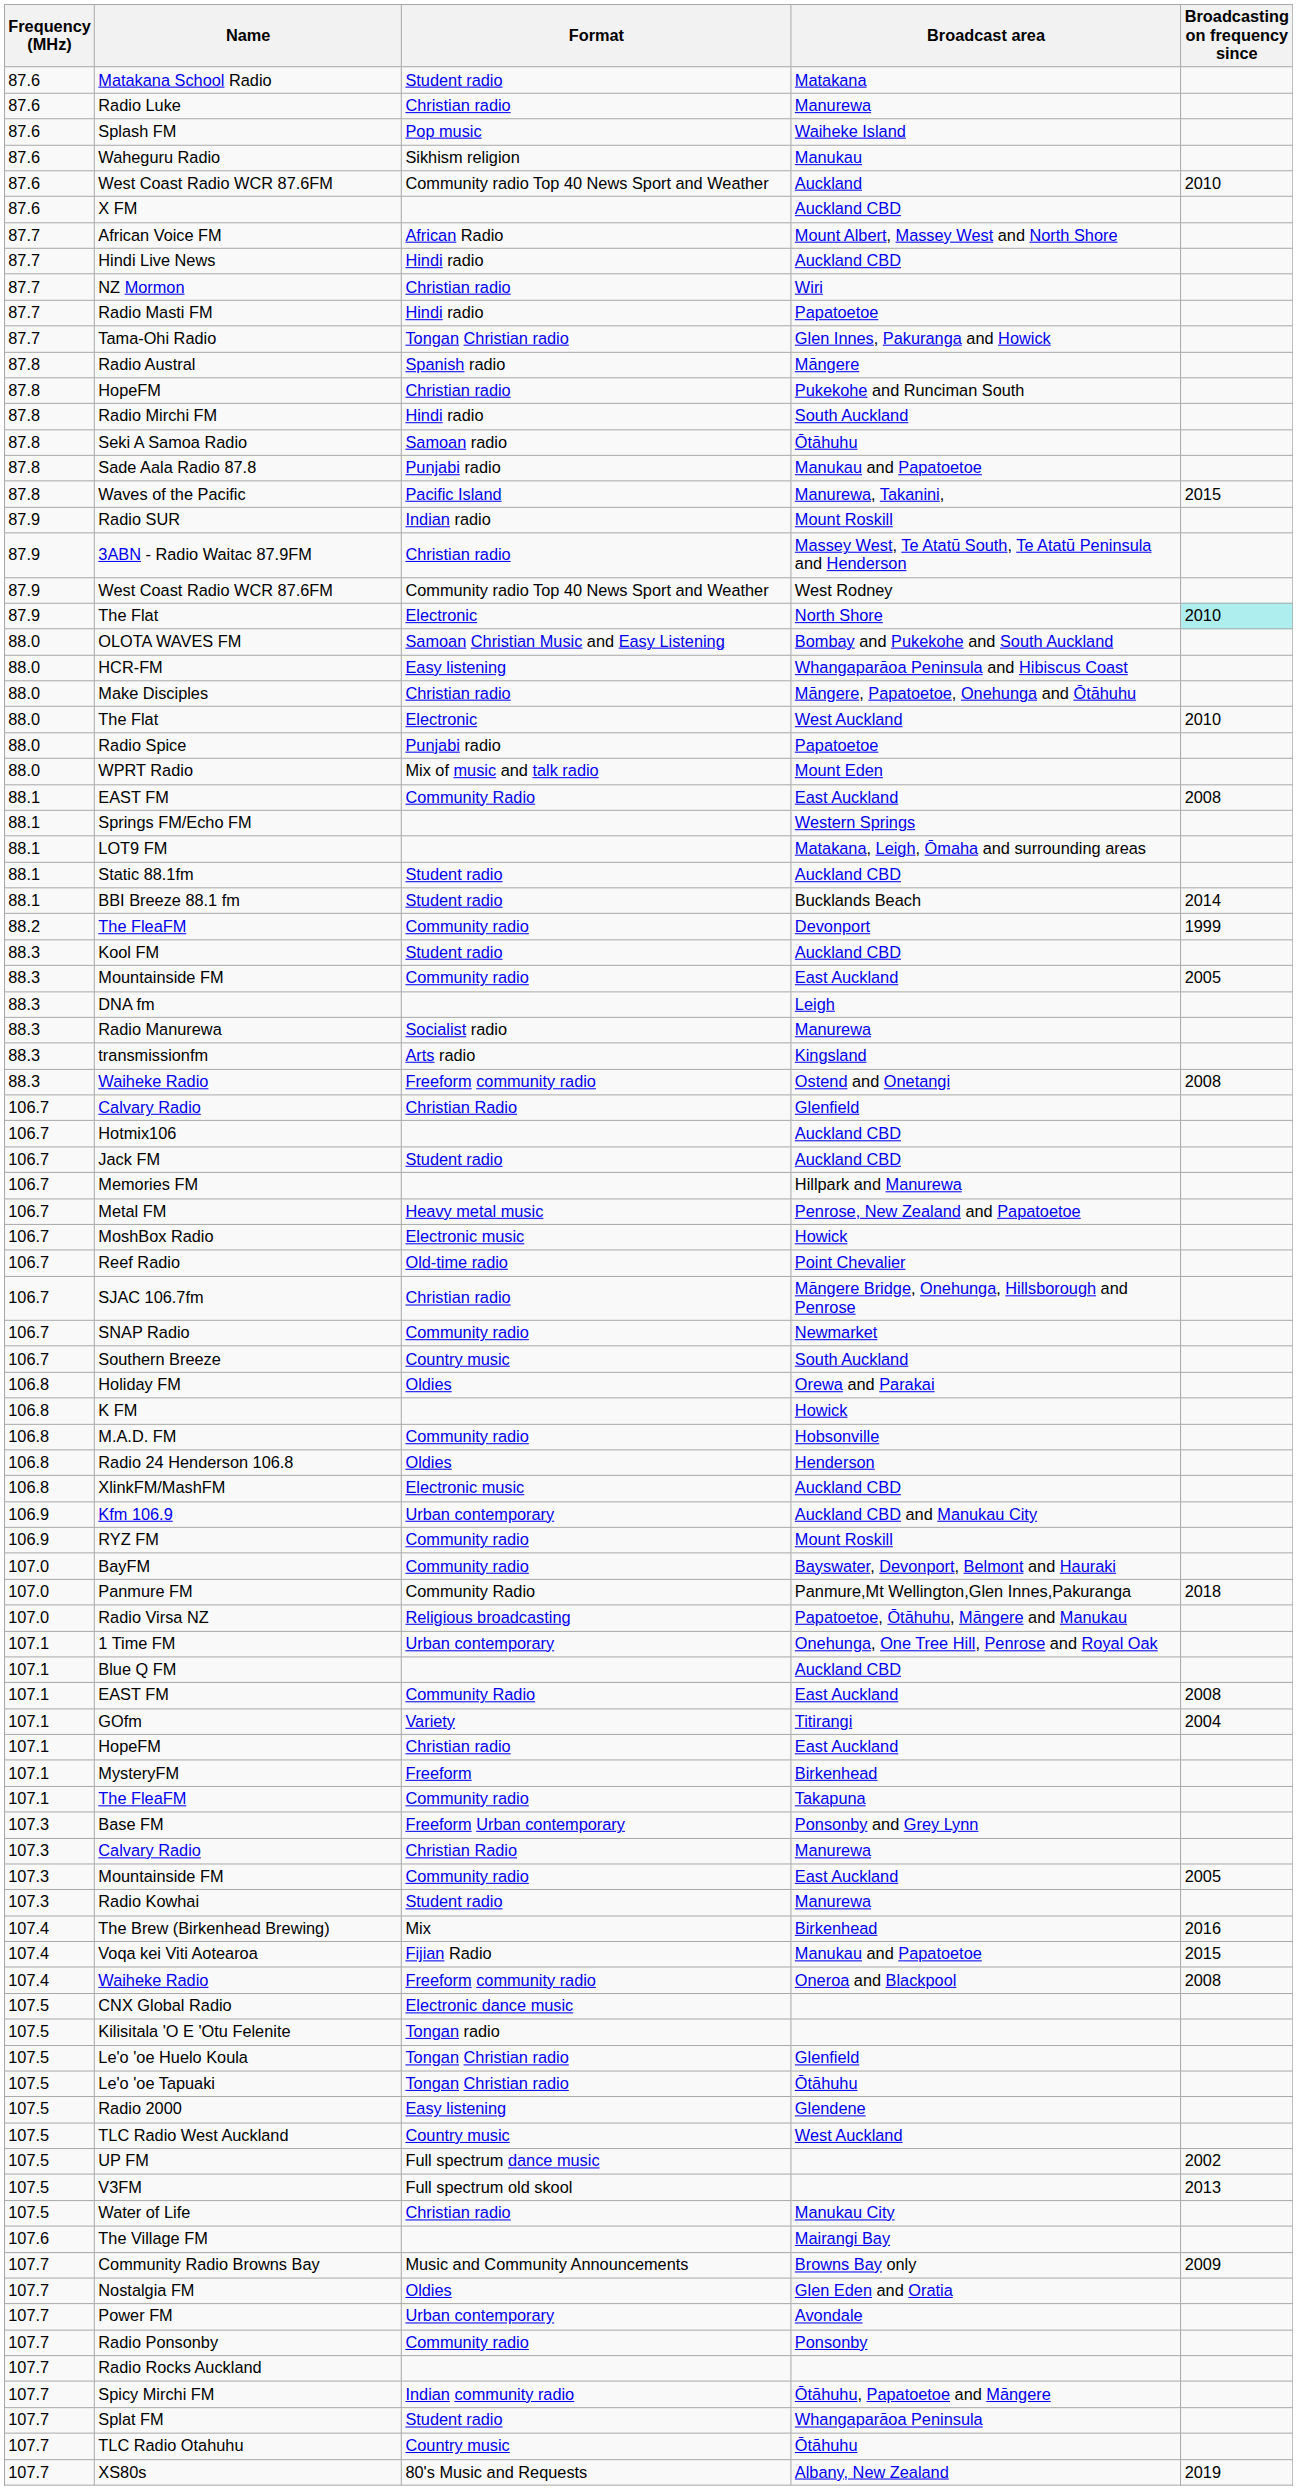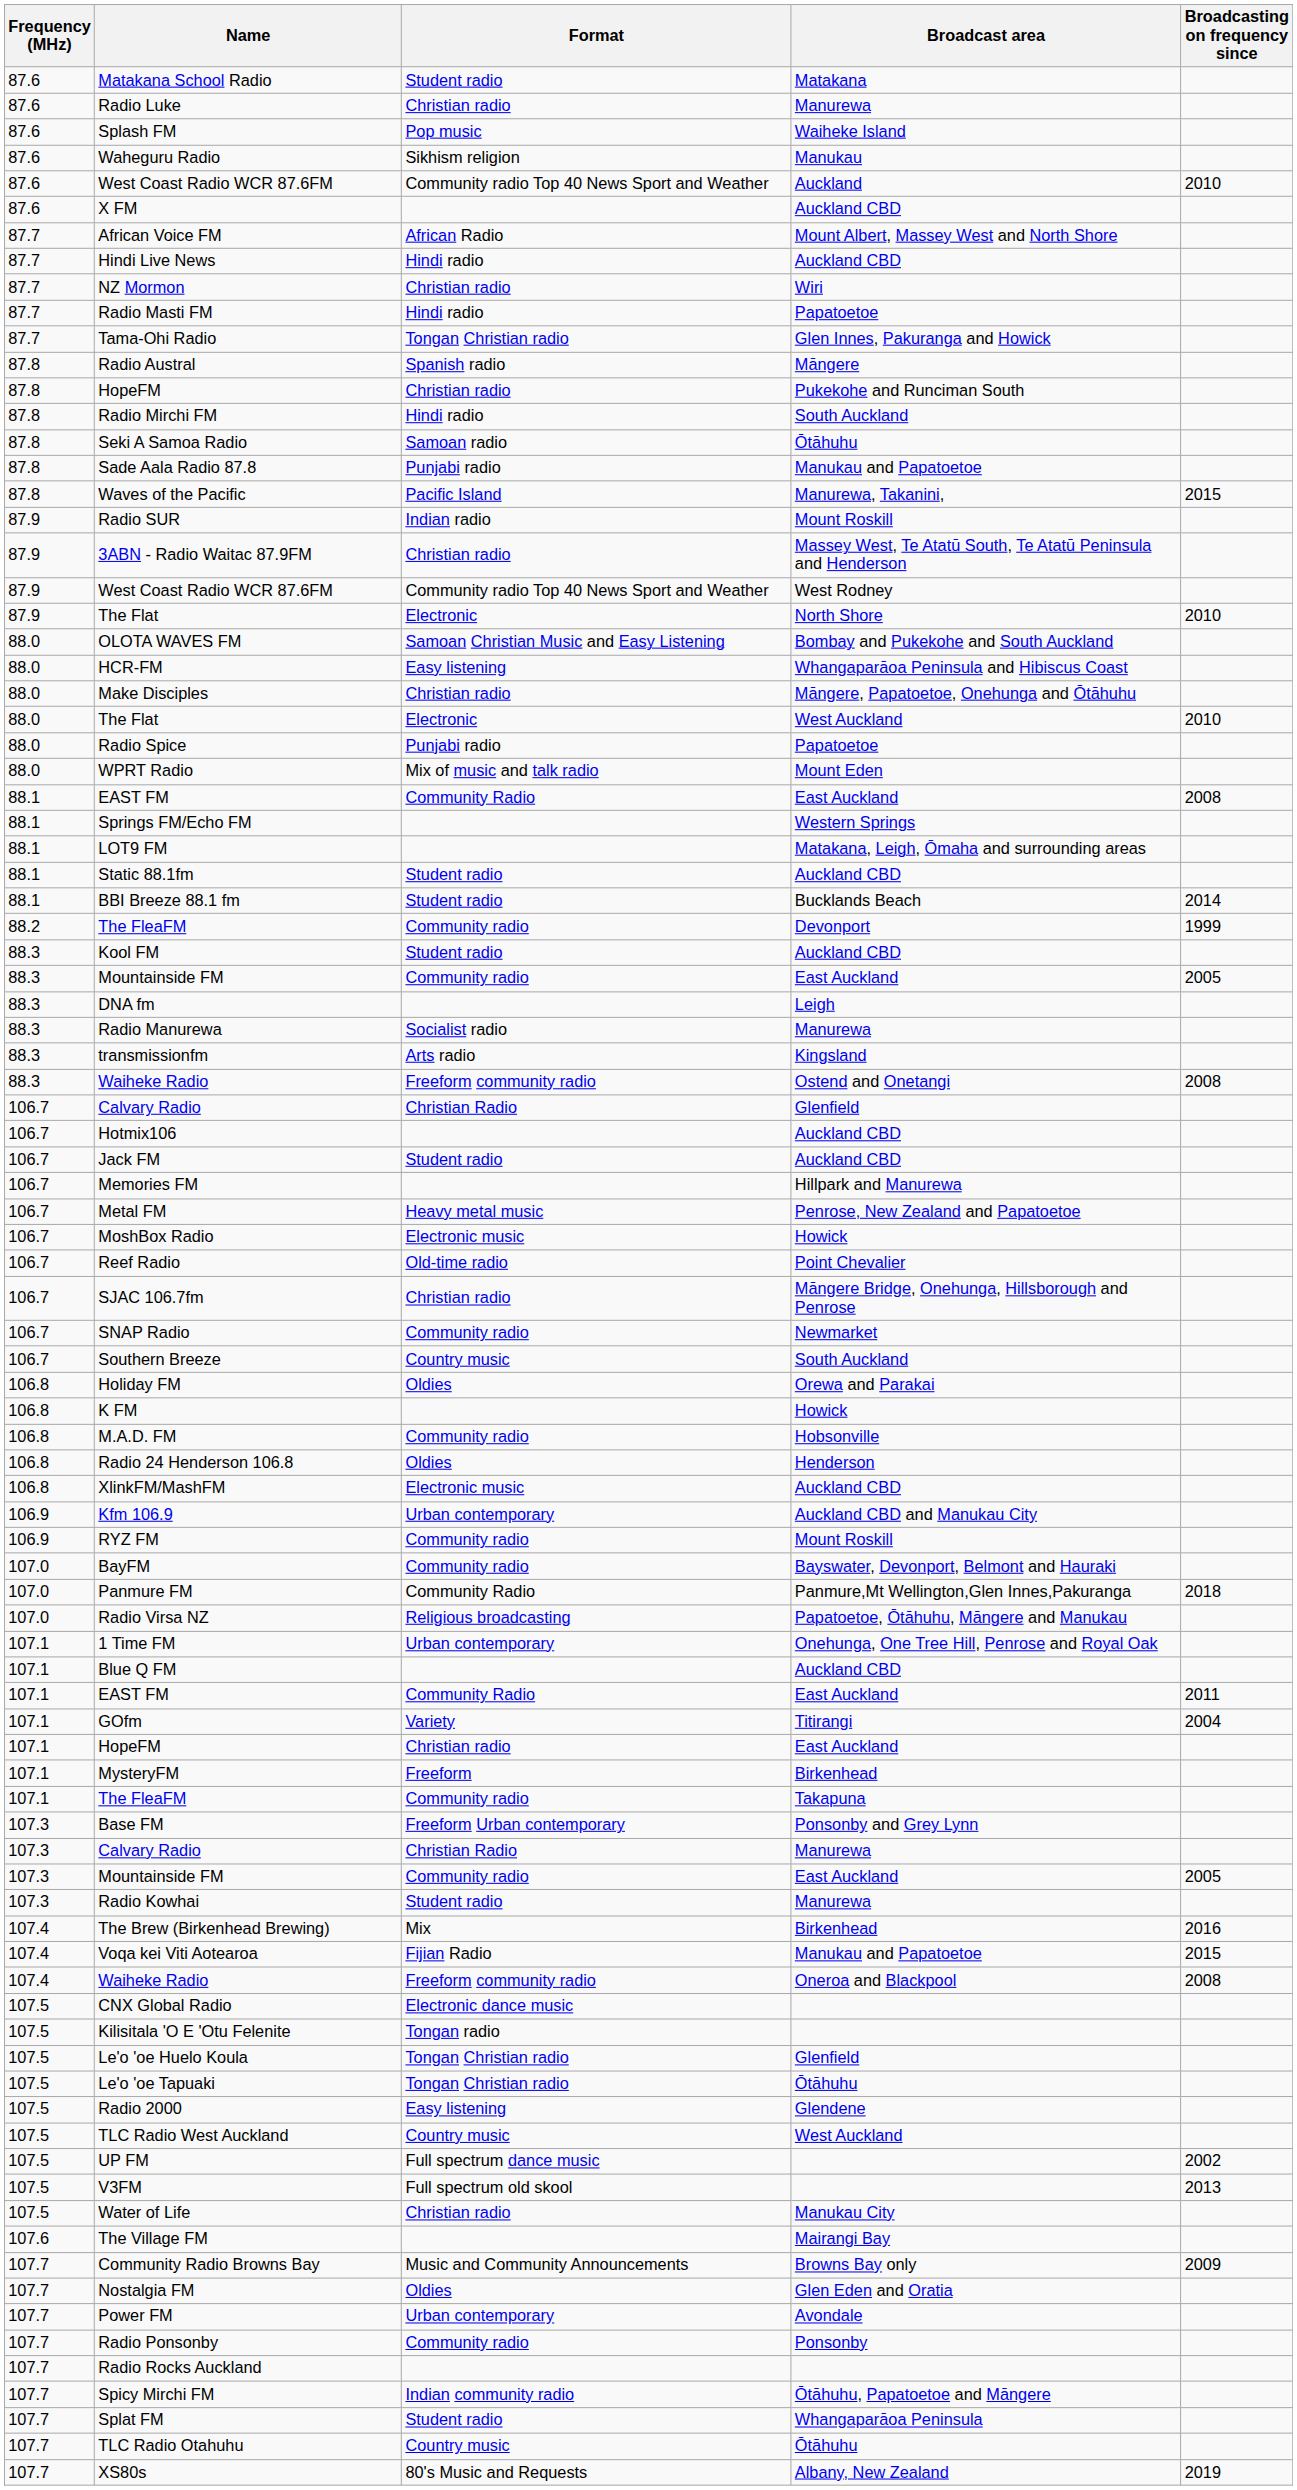87.9 / The Flat | Broadcasting on frequency since: paleturquoise background -> no background
107.1 / EAST FM | Broadcasting on frequency since: 2008 -> 2011
